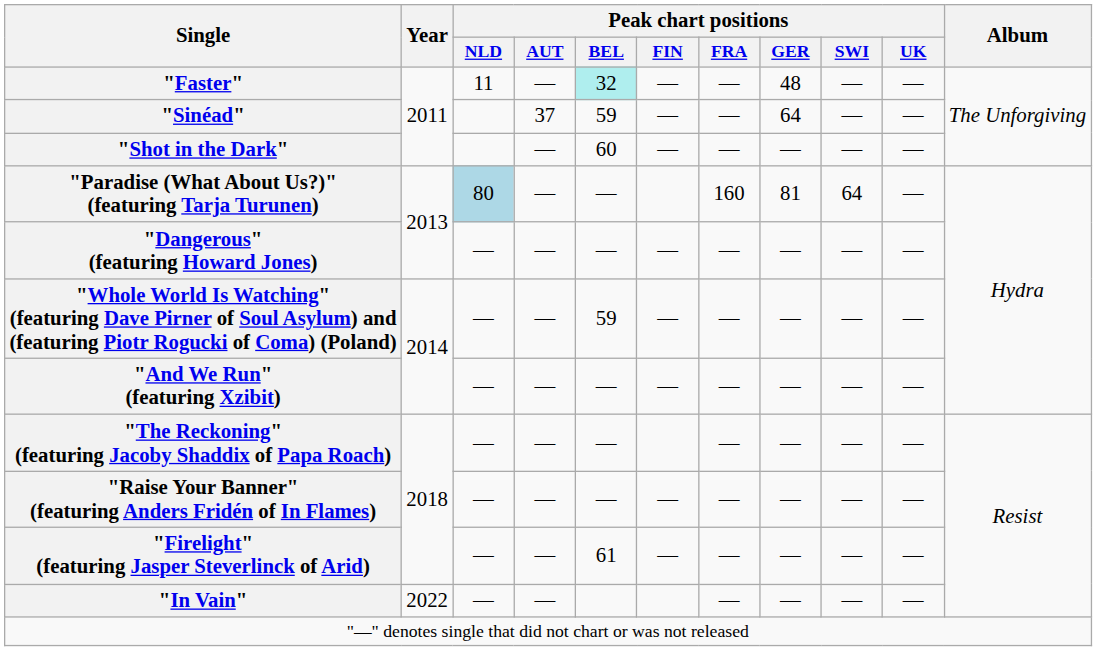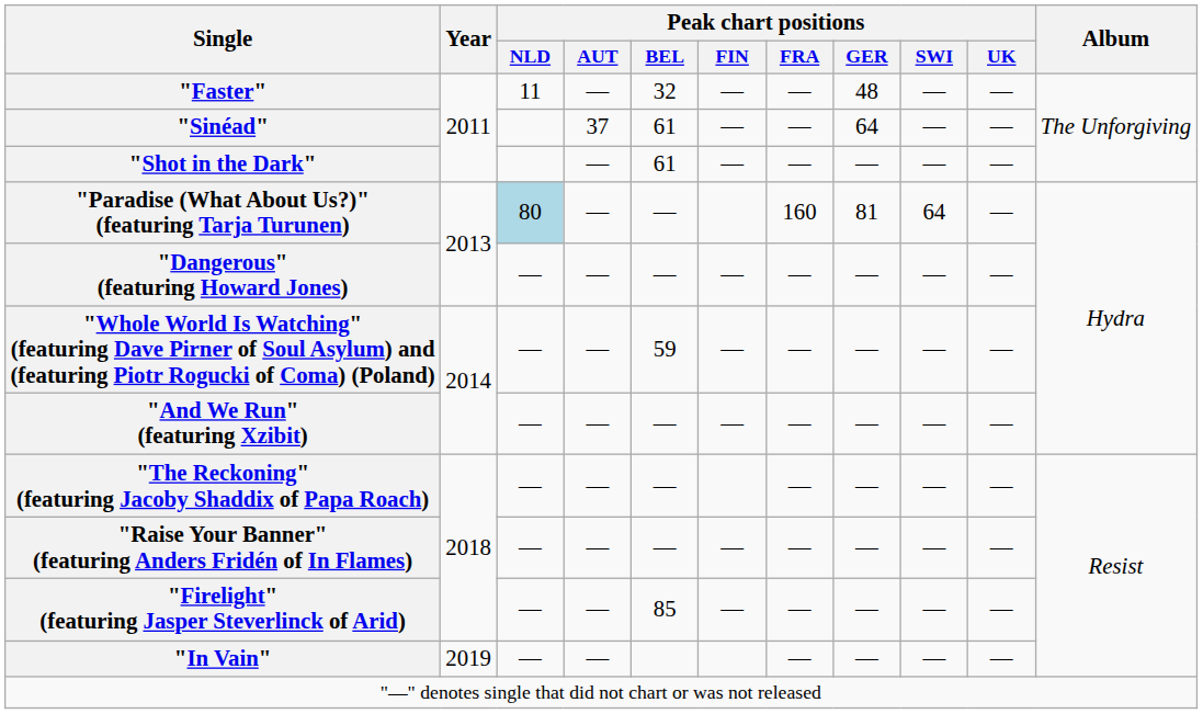"Faster" | Peak chart positions / BEL: paleturquoise background -> no background
"Sinéad" | Peak chart positions / BEL: 59 -> 61
"Shot in the Dark" | Peak chart positions / BEL: 60 -> 61
"Firelight" (featuring Jasper Steverlinck of Arid) | Peak chart positions / BEL: 61 -> 85
"In Vain" | Year: 2022 -> 2019
